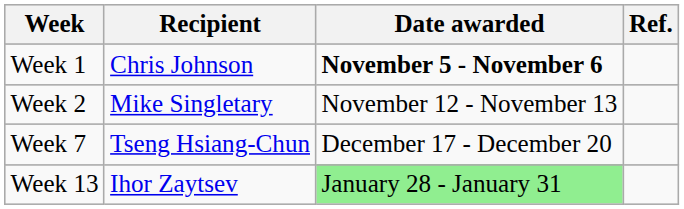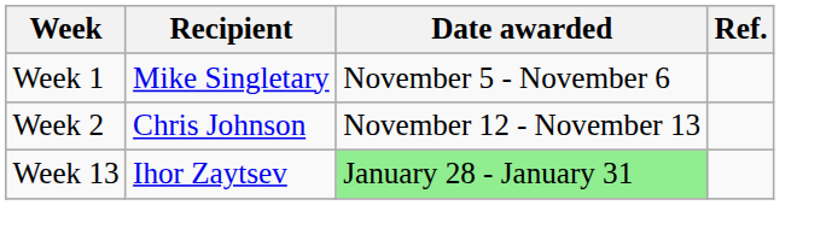Week 1 | Recipient: Chris Johnson -> Mike Singletary
Week 1 | Date awarded: bold -> normal
Week 2 | Recipient: Mike Singletary -> Chris Johnson
- row: Week 7 | Tseng Hsiang-Chun | December 17 - December 20
